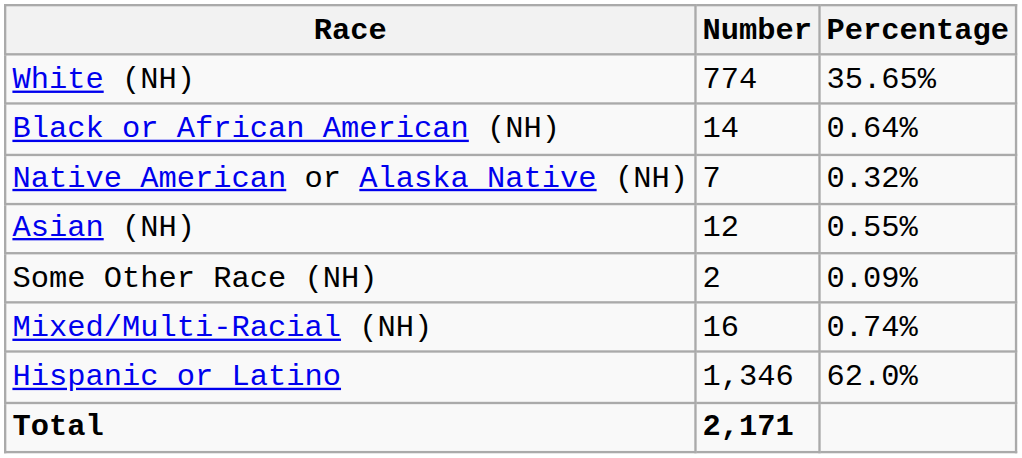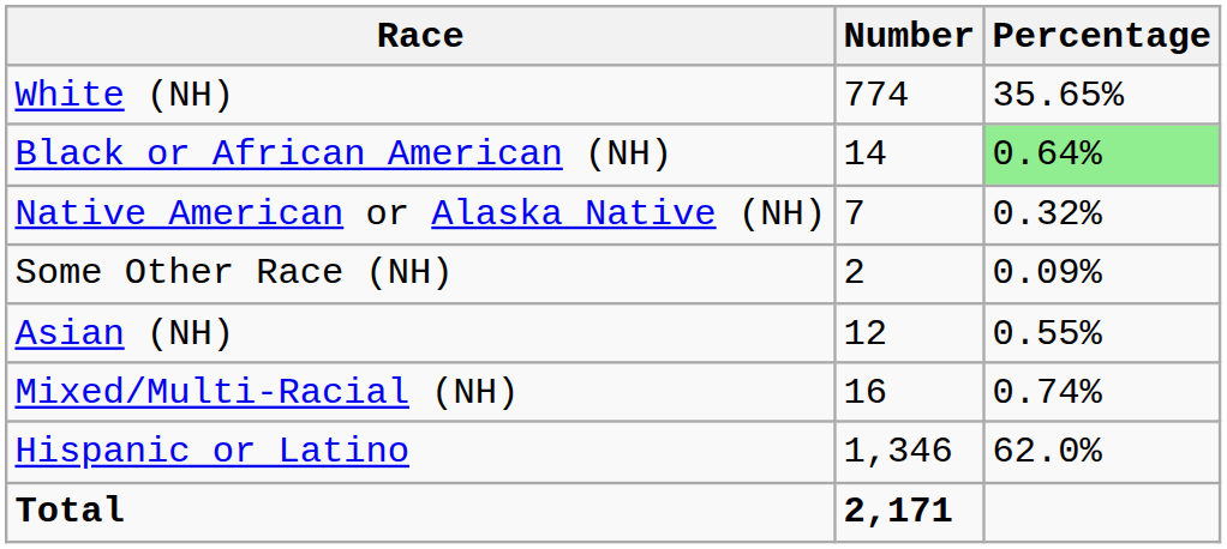Black or African American (NH) | Percentage: no background -> lightgreen background
rows swapped: Asian (NH) <-> Some Other Race (NH)
